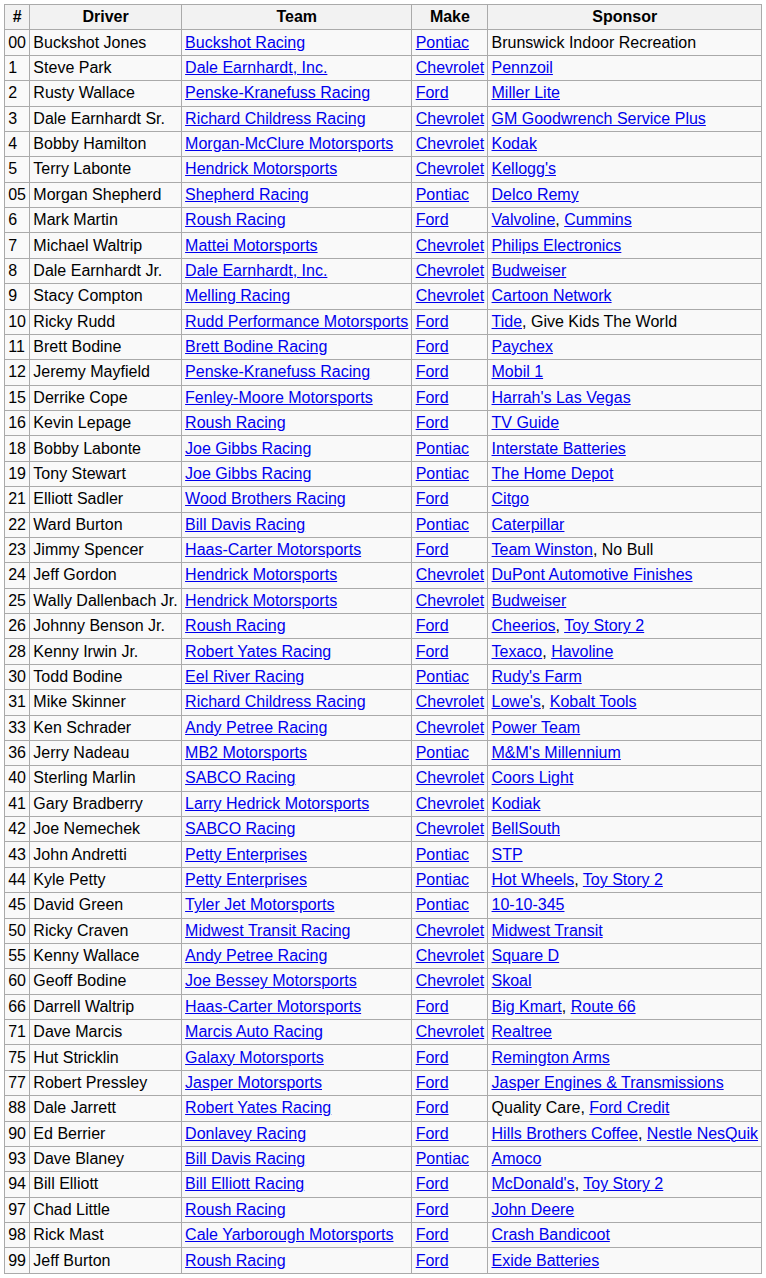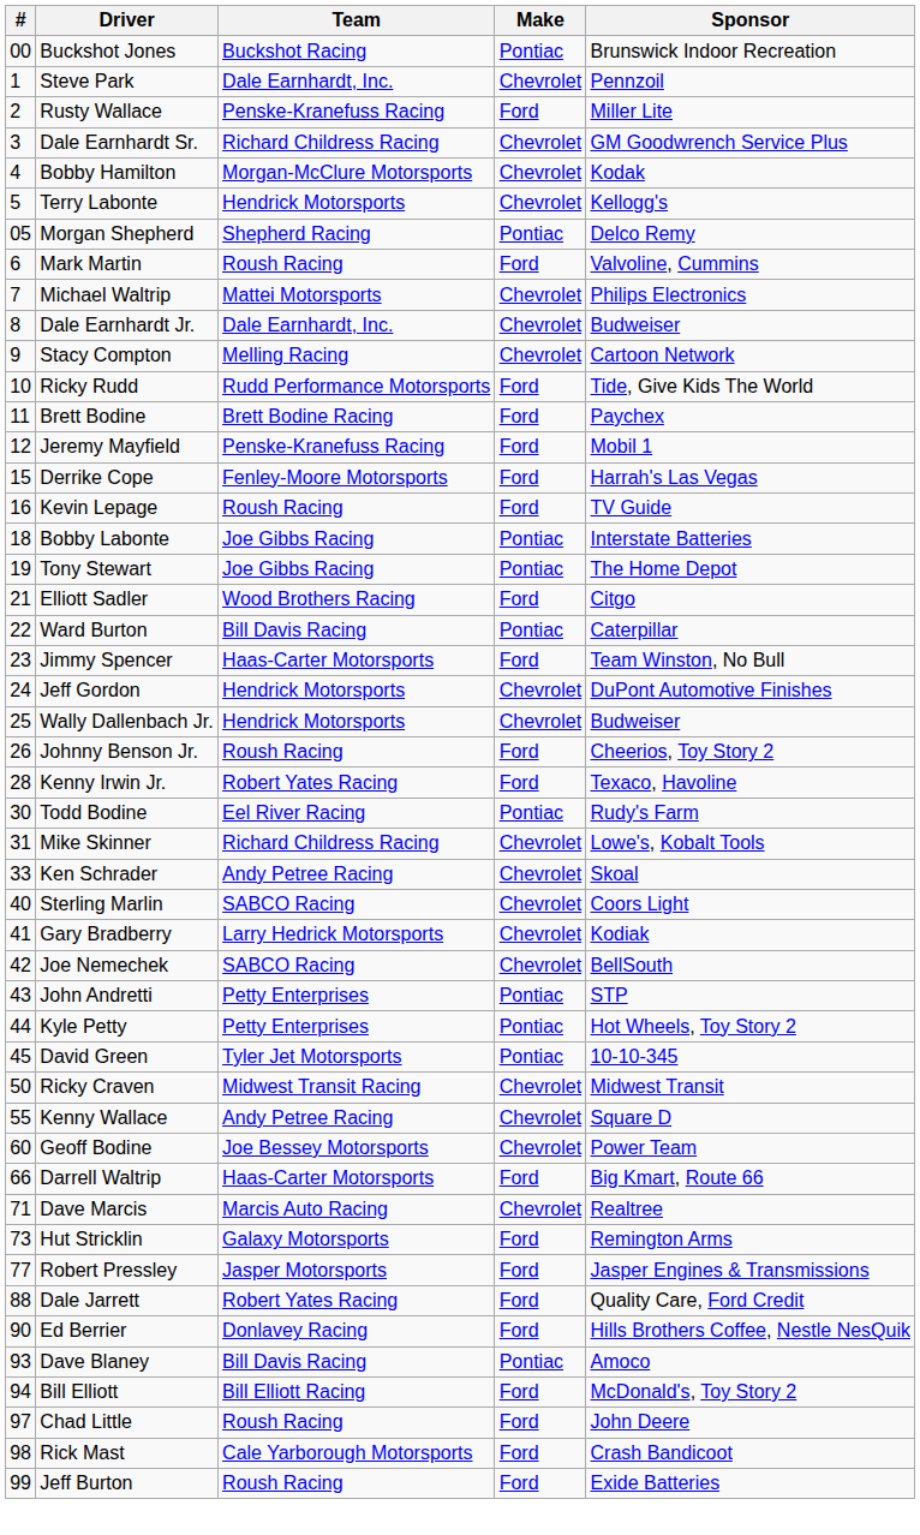Ken Schrader | Sponsor: Power Team -> Skoal
- row: 36 | Jerry Nadeau | MB2 Motorsports | Pontiac | M&M's Millennium
Geoff Bodine | Sponsor: Skoal -> Power Team
Hut Stricklin | #: 75 -> 73
